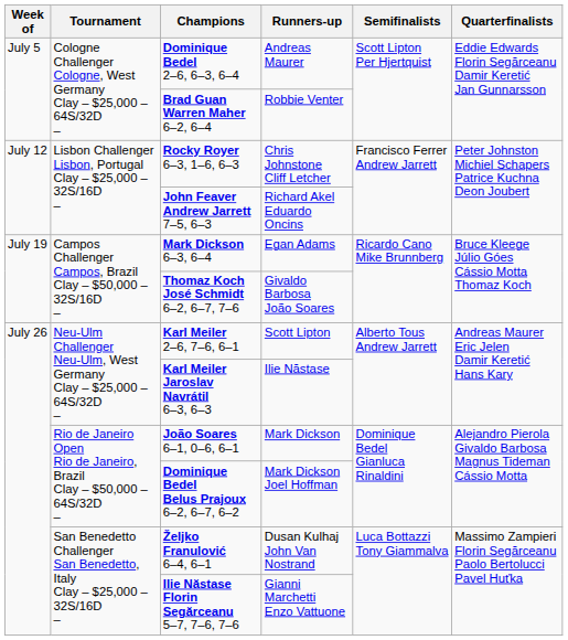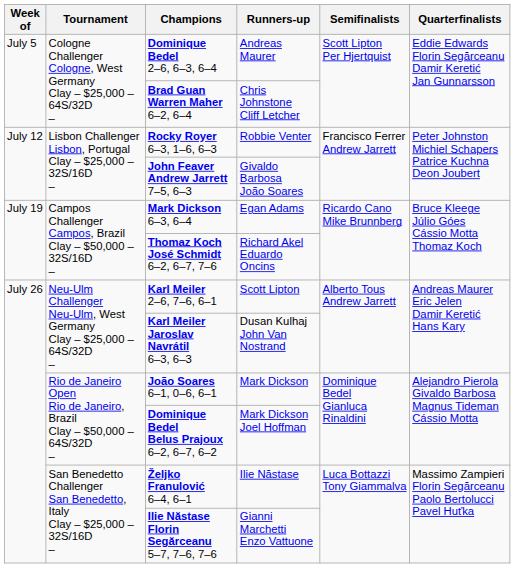Brad Guan Warren Maher 6–2, 6–4 | Runners-up: Robbie Venter -> Chris Johnstone Cliff Letcher
Rocky Royer 6–3, 1–6, 6–3 | Runners-up: Chris Johnstone Cliff Letcher -> Robbie Venter
John Feaver Andrew Jarrett 7–5, 6–3 | Runners-up: Richard Akel Eduardo Oncins -> Givaldo Barbosa João Soares
Thomaz Koch José Schmidt 6–2, 6–7, 7–6 | Runners-up: Givaldo Barbosa João Soares -> Richard Akel Eduardo Oncins
Karl Meiler Jaroslav Navrátil 6–3, 6–3 | Runners-up: Ilie Năstase -> Dusan Kulhaj John Van Nostrand
Željko Franulović 6–4, 6–1 | Runners-up: Dusan Kulhaj John Van Nostrand -> Ilie Năstase
